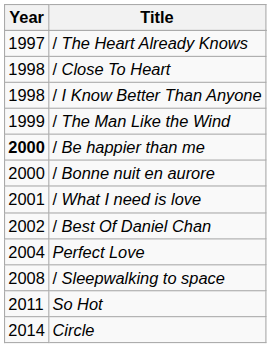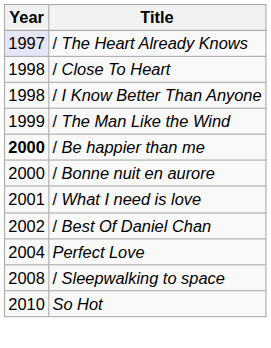/ The Heart Already Knows | Year: no background -> lavender background
So Hot | Year: 2011 -> 2010
- row: 2014 | Circle
